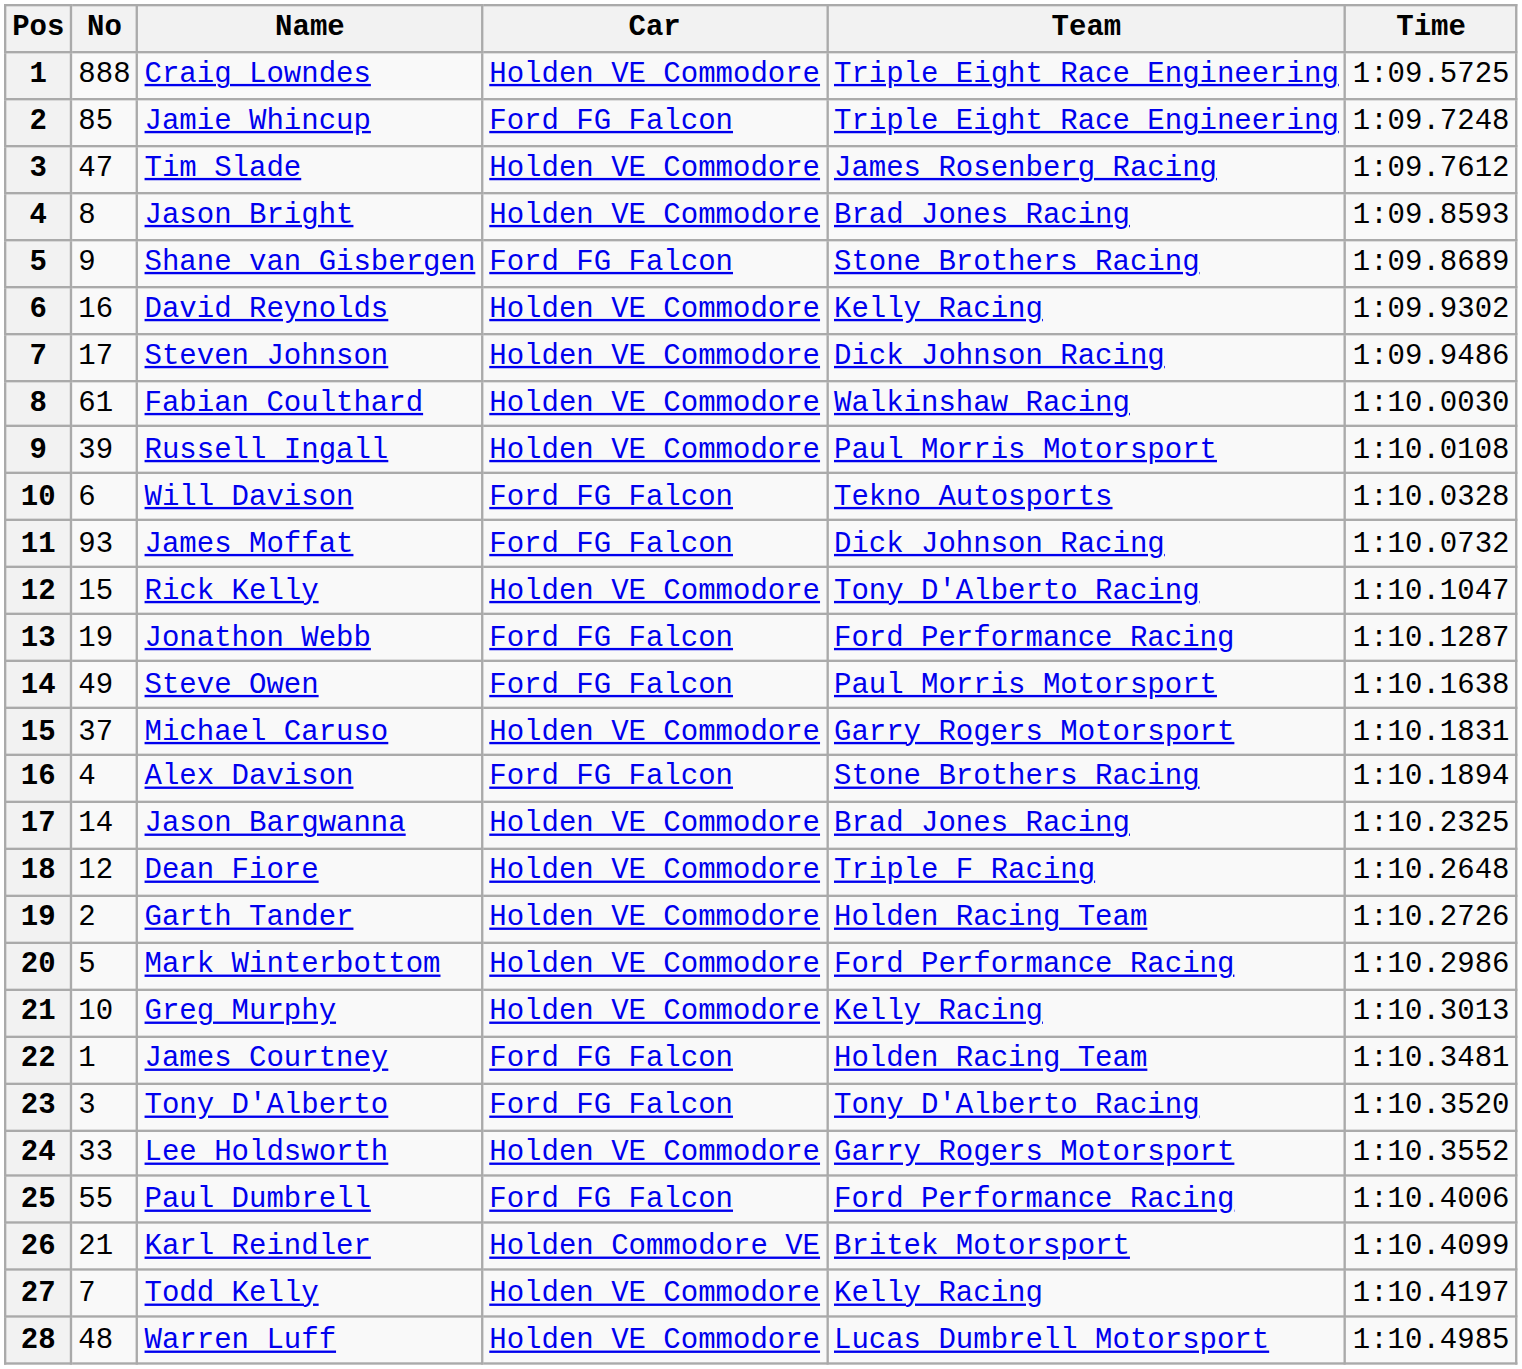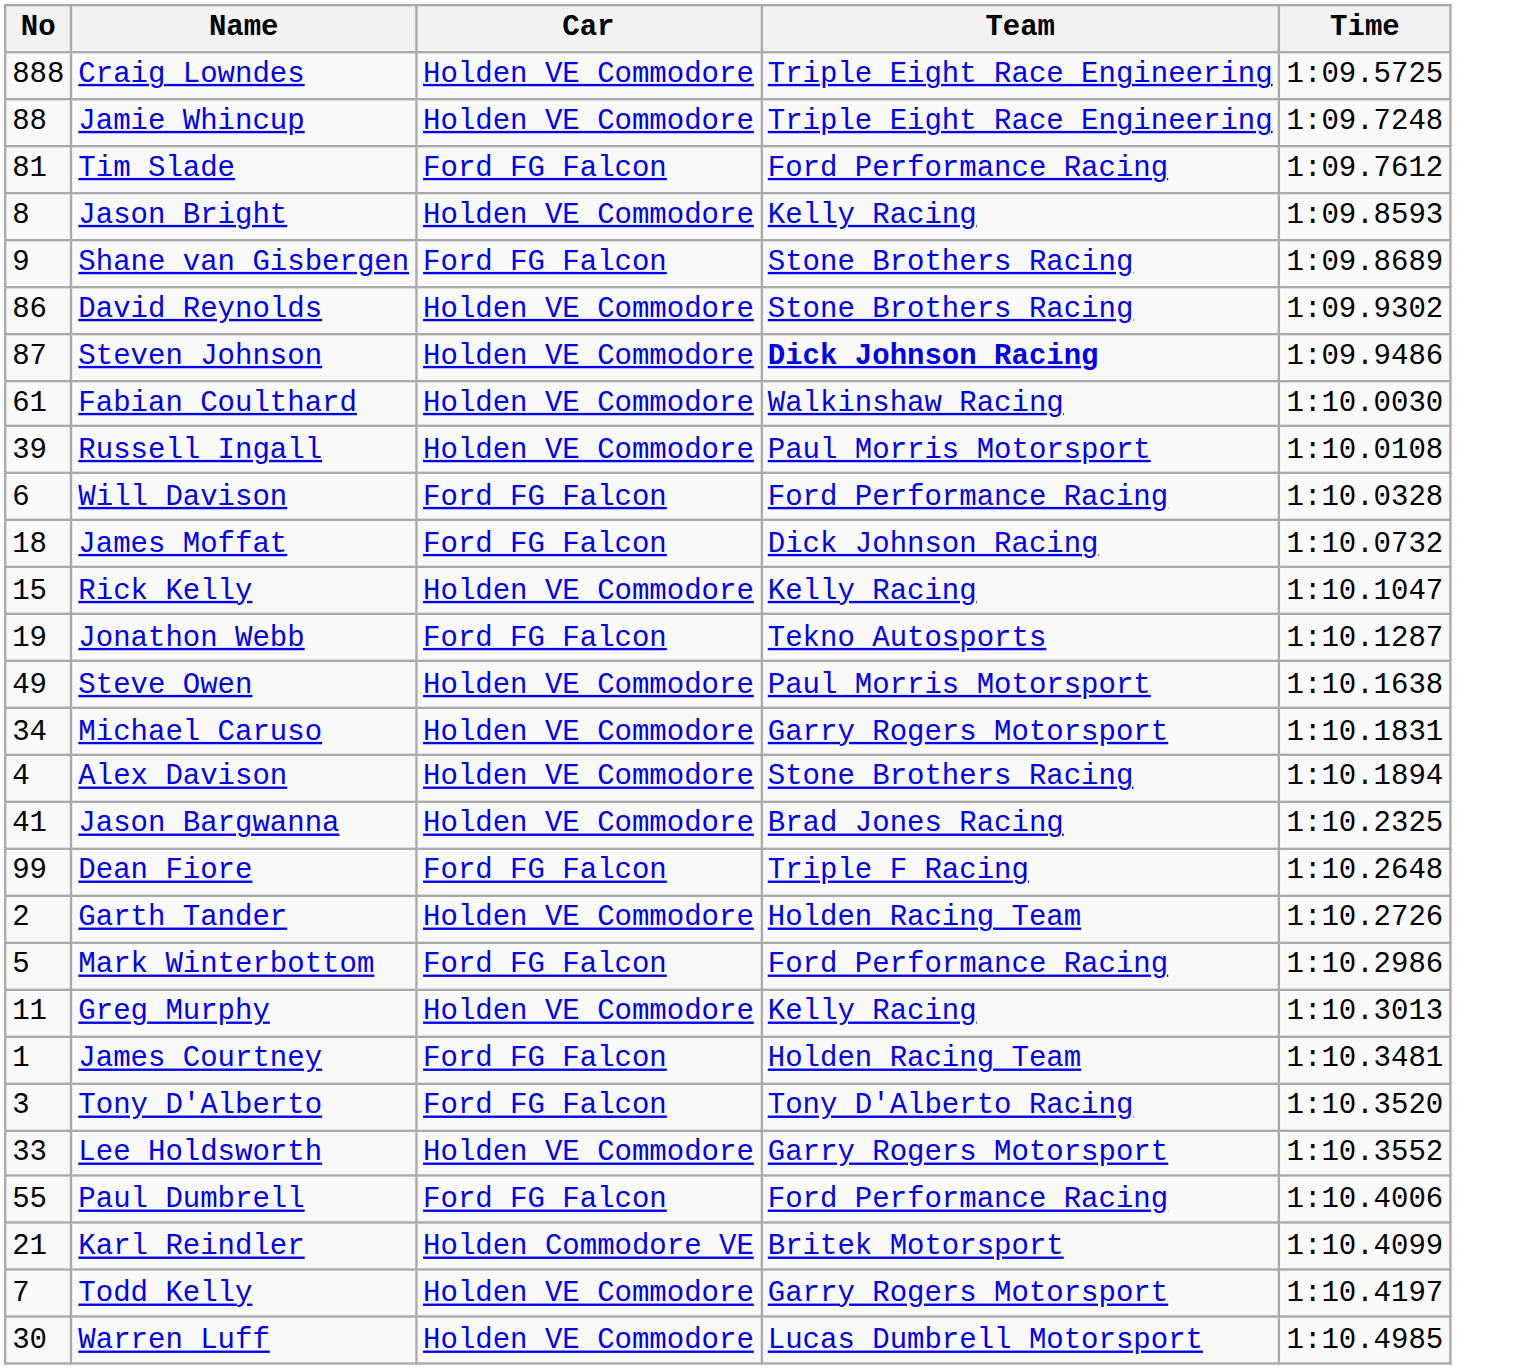- column: Pos | 1 | 2 | 3 | 4 | 5 | 6 | 7 | 8 | 9 | 10 | 11 | 12 | 13 | 14 | 15 | 16 | 17 | 18 | 19 | 20 | 21 | 22 | 23 | 24 | 25 | 26 | 27 | 28
Jamie Whincup | No: 85 -> 88
Jamie Whincup | Car: Ford FG Falcon -> Holden VE Commodore
Tim Slade | No: 47 -> 81
Tim Slade | Car: Holden VE Commodore -> Ford FG Falcon
Tim Slade | Team: James Rosenberg Racing -> Ford Performance Racing
Jason Bright | Team: Brad Jones Racing -> Kelly Racing
David Reynolds | No: 16 -> 86
David Reynolds | Team: Kelly Racing -> Stone Brothers Racing
Steven Johnson | No: 17 -> 87
Steven Johnson | Team: normal -> bold
Will Davison | Team: Tekno Autosports -> Ford Performance Racing
James Moffat | No: 93 -> 18
Rick Kelly | Team: Tony D'Alberto Racing -> Kelly Racing
Jonathon Webb | Team: Ford Performance Racing -> Tekno Autosports
Steve Owen | Car: Ford FG Falcon -> Holden VE Commodore
Michael Caruso | No: 37 -> 34
Alex Davison | Car: Ford FG Falcon -> Holden VE Commodore
Jason Bargwanna | No: 14 -> 41
Dean Fiore | No: 12 -> 99
Dean Fiore | Car: Holden VE Commodore -> Ford FG Falcon
Mark Winterbottom | Car: Holden VE Commodore -> Ford FG Falcon
Greg Murphy | No: 10 -> 11
Todd Kelly | Team: Kelly Racing -> Garry Rogers Motorsport
Warren Luff | No: 48 -> 30
